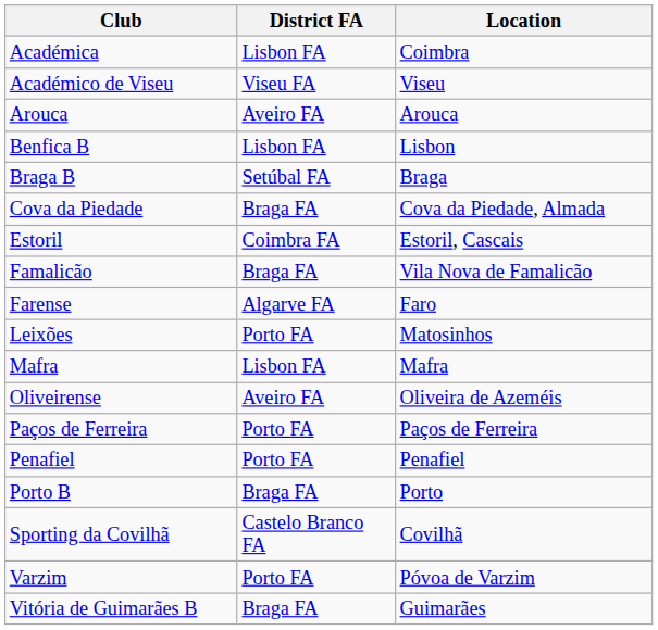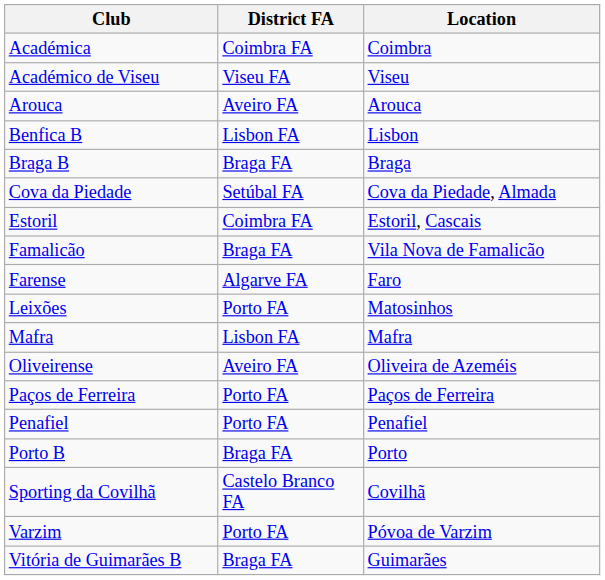Académica | District FA: Lisbon FA -> Coimbra FA
Braga B | District FA: Setúbal FA -> Braga FA
Cova da Piedade | District FA: Braga FA -> Setúbal FA
